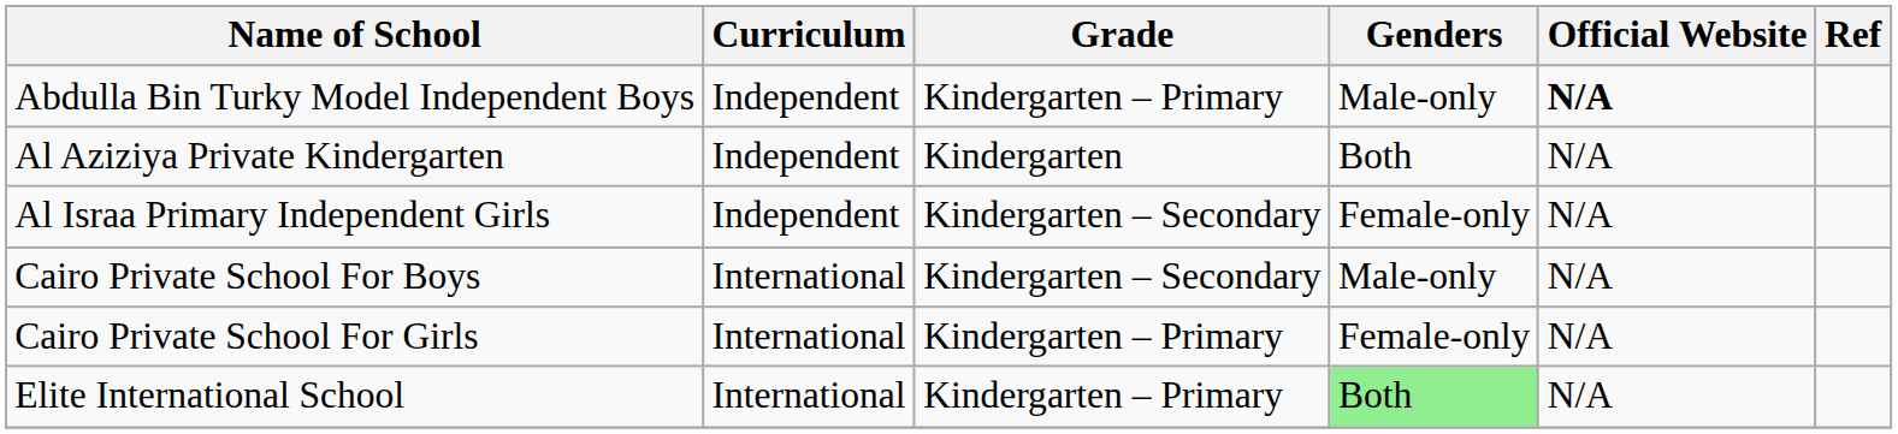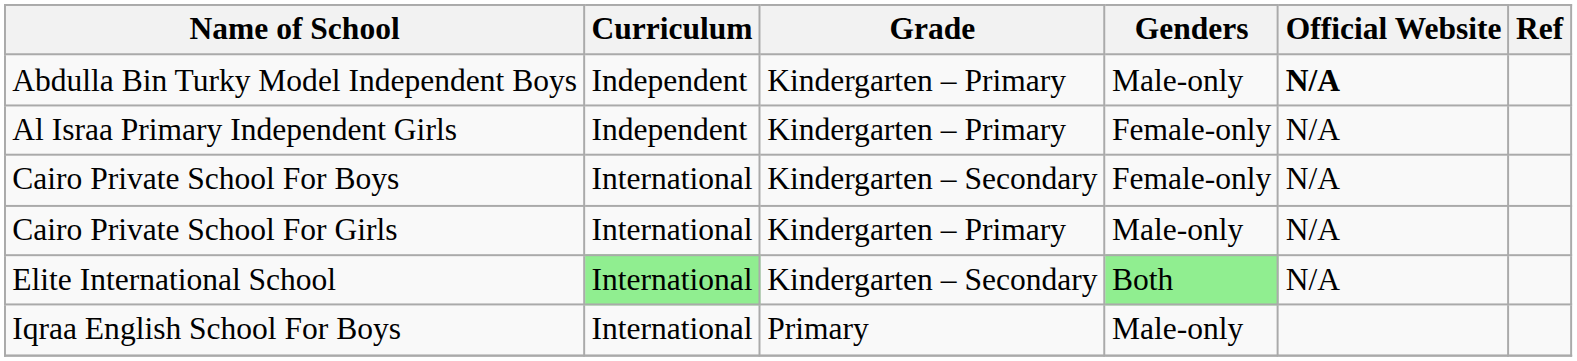- row: Al Aziziya Private Kindergarten | Independent | Kindergarten | Both | N/A
Al Israa Primary Independent Girls | Grade: Kindergarten – Secondary -> Kindergarten – Primary
Cairo Private School For Boys | Genders: Male-only -> Female-only
Cairo Private School For Girls | Genders: Female-only -> Male-only
Elite International School | Curriculum: no background -> lightgreen background
Elite International School | Grade: Kindergarten – Primary -> Kindergarten – Secondary
+ row: Iqraa English School For Boys | International | Primary | Male-only
